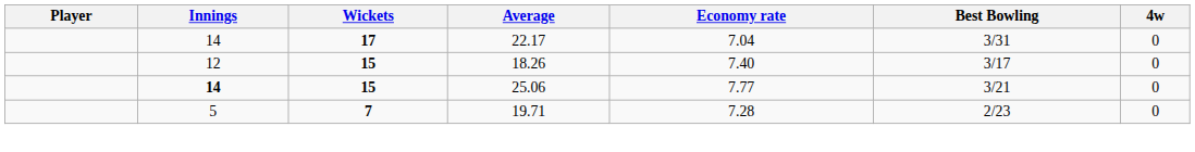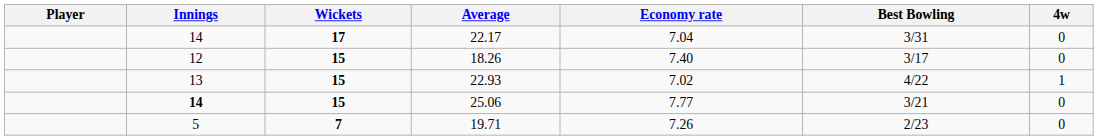+ row: 13 | 15 | 22.93 | 7.02 | 4/22 | 1
19.71 | Economy rate: 7.28 -> 7.26
